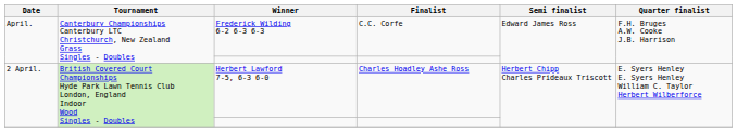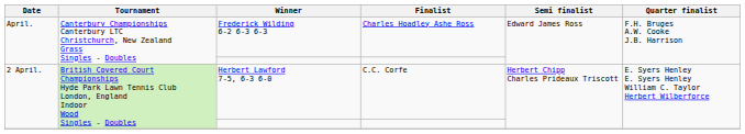Frederick Wilding 6-2 6-3 6-3 | Finalist: C.C. Corfe -> Charles Hoadley Ashe Ross
Herbert Lawford 7-5, 6-3 6-0 | Finalist: Charles Hoadley Ashe Ross -> C.C. Corfe
